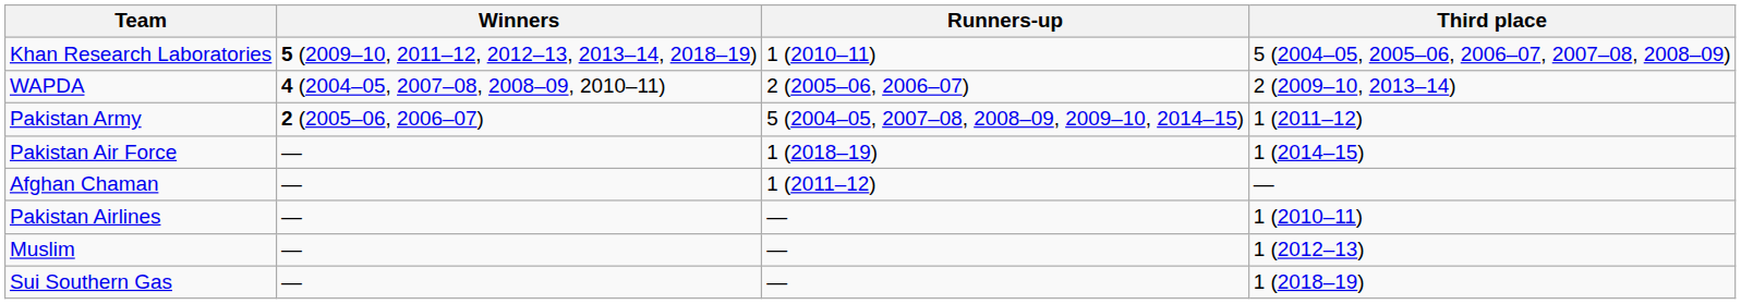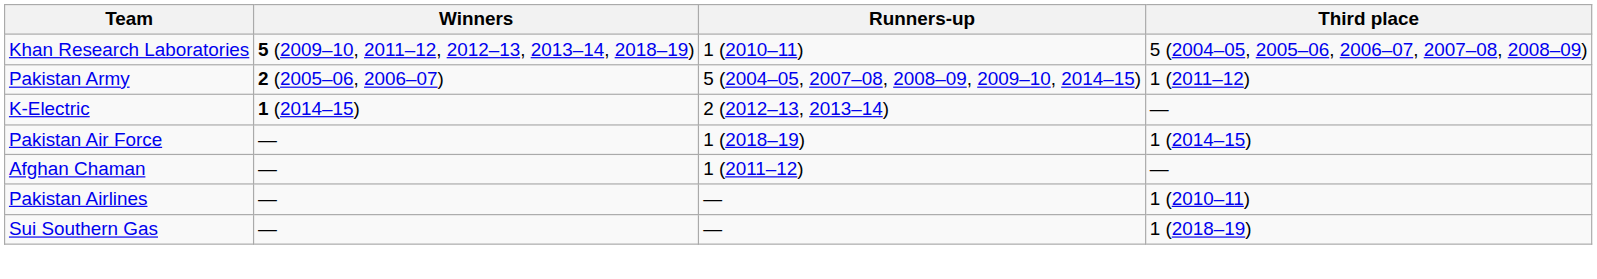- row: WAPDA | 4 (2004–05, 2007–08, 2008–09, 2010–11) | 2 (2005–06, 2006–07) | 2 (2009–10, 2013–14)
+ row: K-Electric | 1 (2014–15) | 2 (2012–13, 2013–14) | —
- row: Muslim | — | — | 1 (2012–13)
